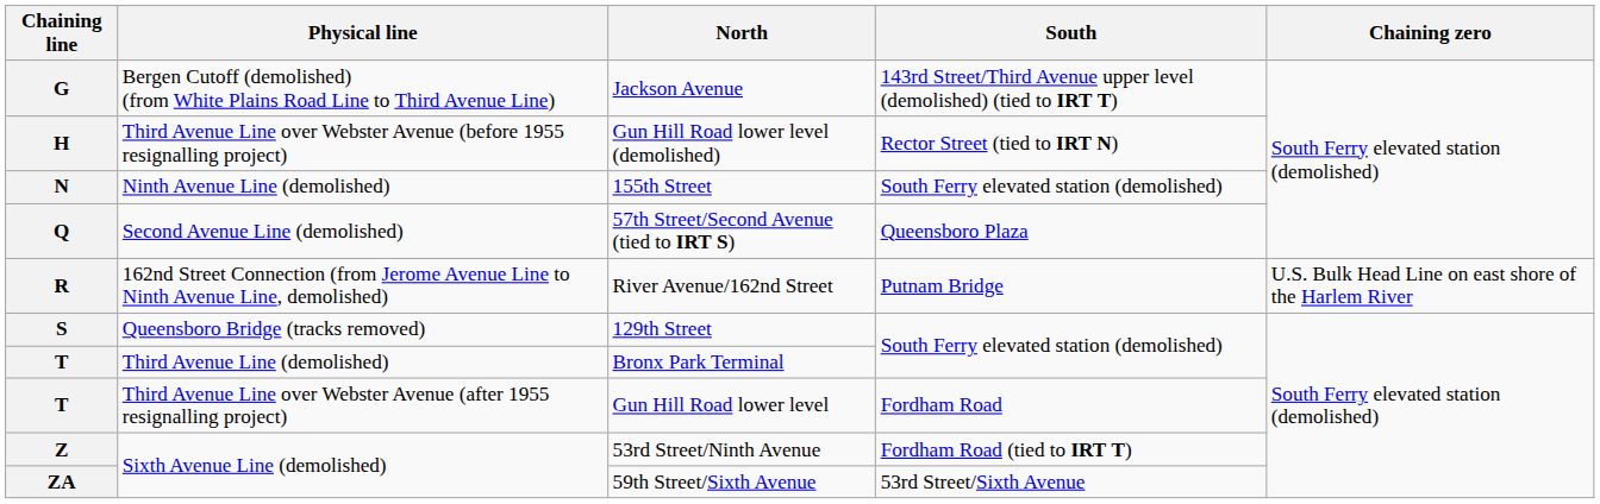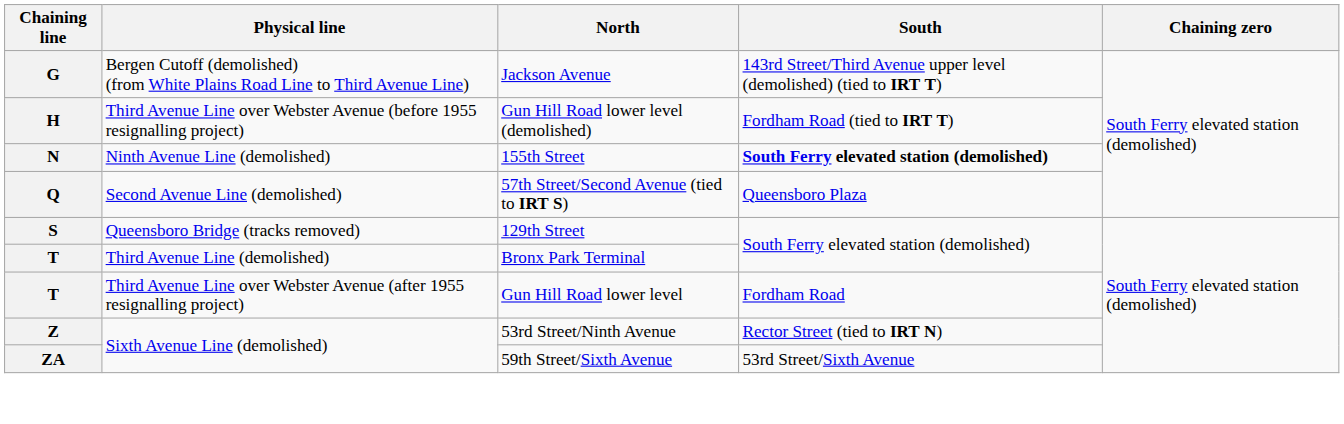H | South: Rector Street (tied to IRT N) -> Fordham Road (tied to IRT T)
N | South: normal -> bold
- row: R | 162nd Street Connection (from Jerome Avenue Line to Ninth Avenue Line, demolished) | River Avenue/162nd Street | Putnam Bridge | U.S. Bulk Head Line on east shore of the Harlem River
Z | South: Fordham Road (tied to IRT T) -> Rector Street (tied to IRT N)
